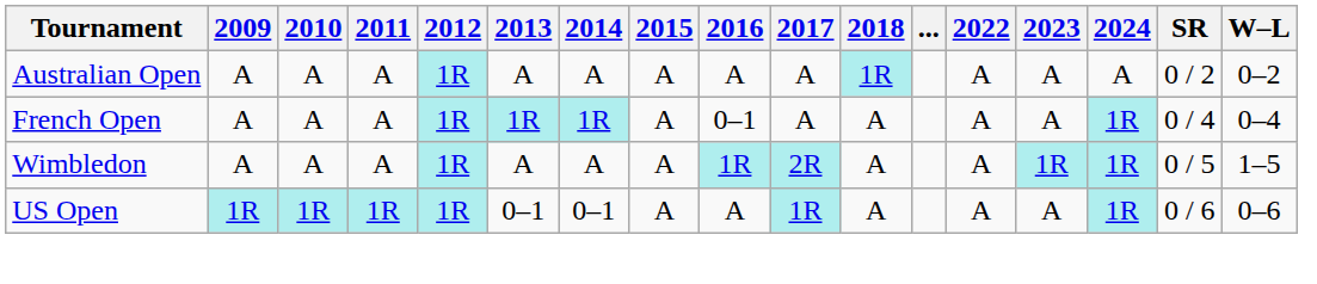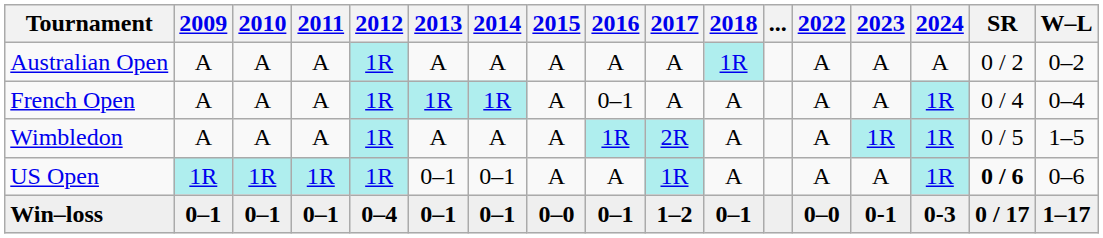US Open | SR: normal -> bold
+ row: Win–loss | 0–1 | 0–1 | 0–1 | 0–4 | 0–1 | 0–1 | 0–0 | 0–1 | 1–2 | 0–1 | 0–0 | 0-1 | 0-3 | 0 / 17 | 1–17
